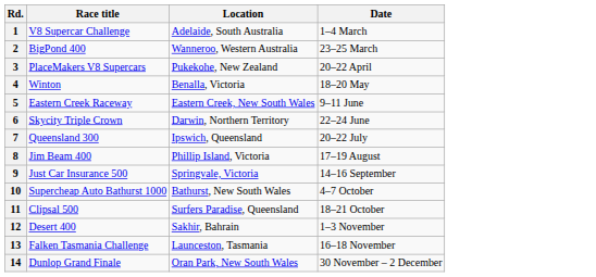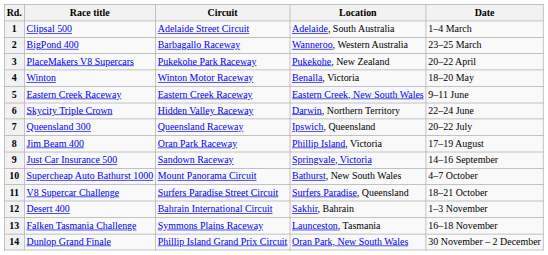+ column: Circuit | Adelaide Street Circuit | Barbagallo Raceway | Pukekohe Park Raceway | Winton Motor Raceway | Eastern Creek Raceway | Hidden Valley Raceway | Queensland Raceway | Oran Park Raceway | Sandown Raceway | Mount Panorama Circuit | Surfers Paradise Street Circuit | Bahrain International Circuit | Symmons Plains Raceway | Phillip Island Grand Prix Circuit
1 | Race title: V8 Supercar Challenge -> Clipsal 500
11 | Race title: Clipsal 500 -> V8 Supercar Challenge
